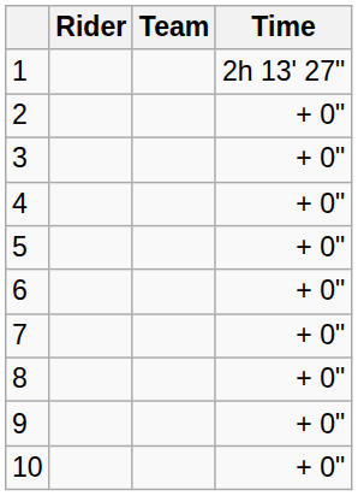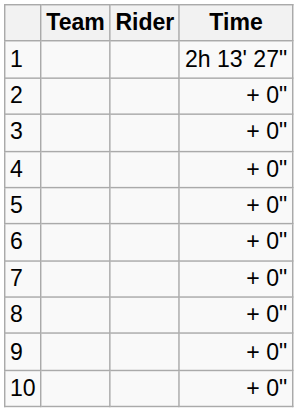columns swapped: Rider <-> Team
